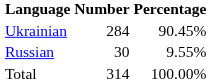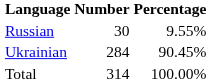rows swapped: Ukrainian <-> Russian
